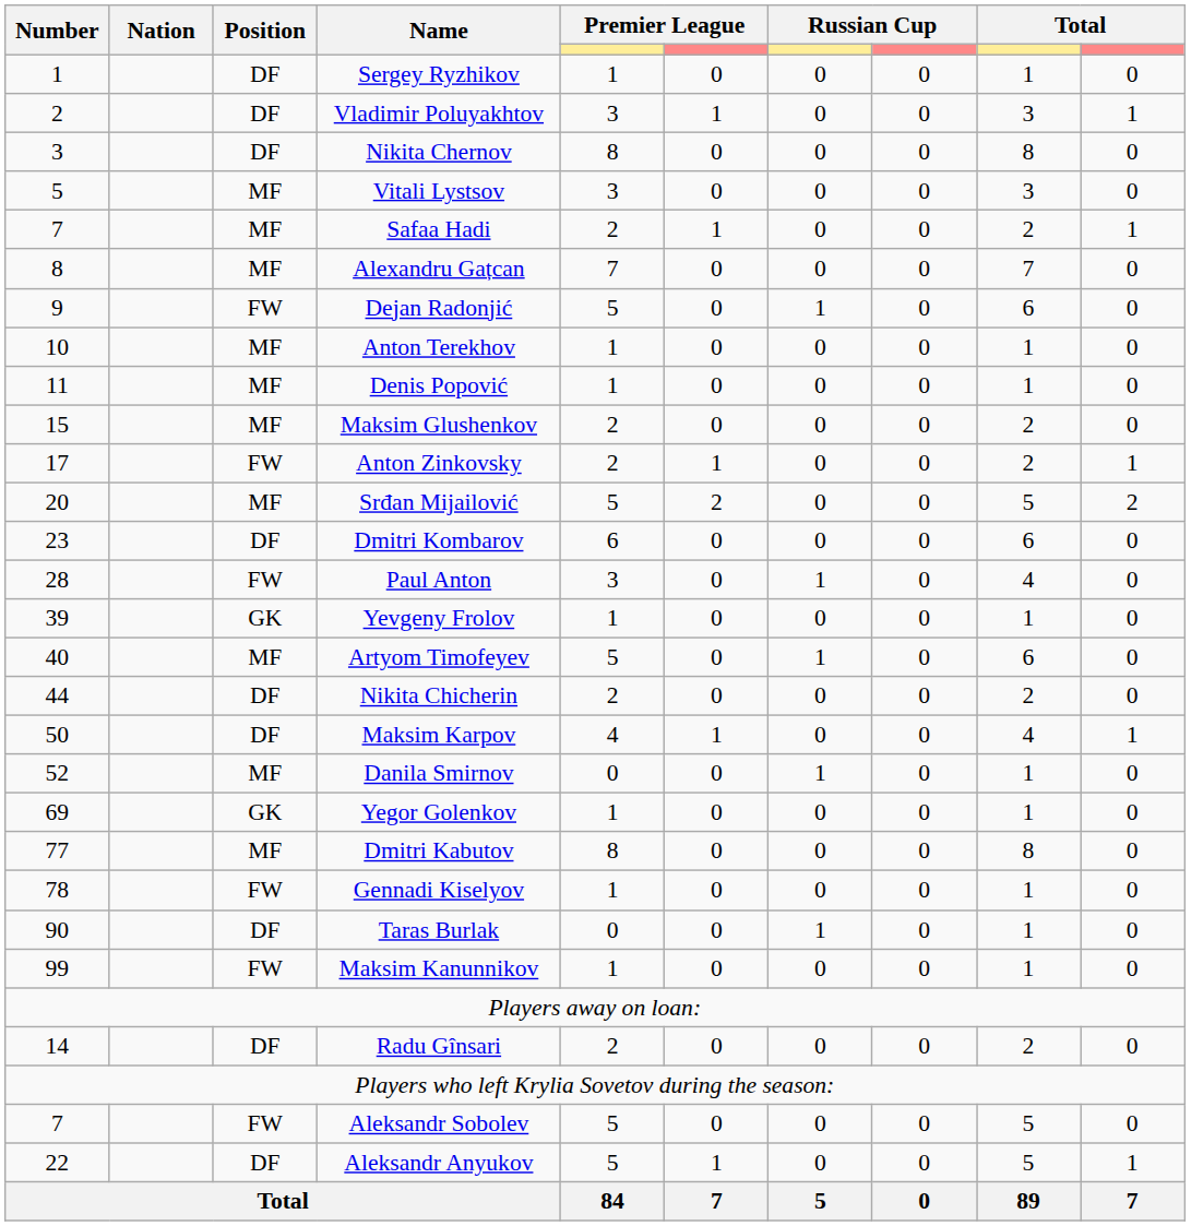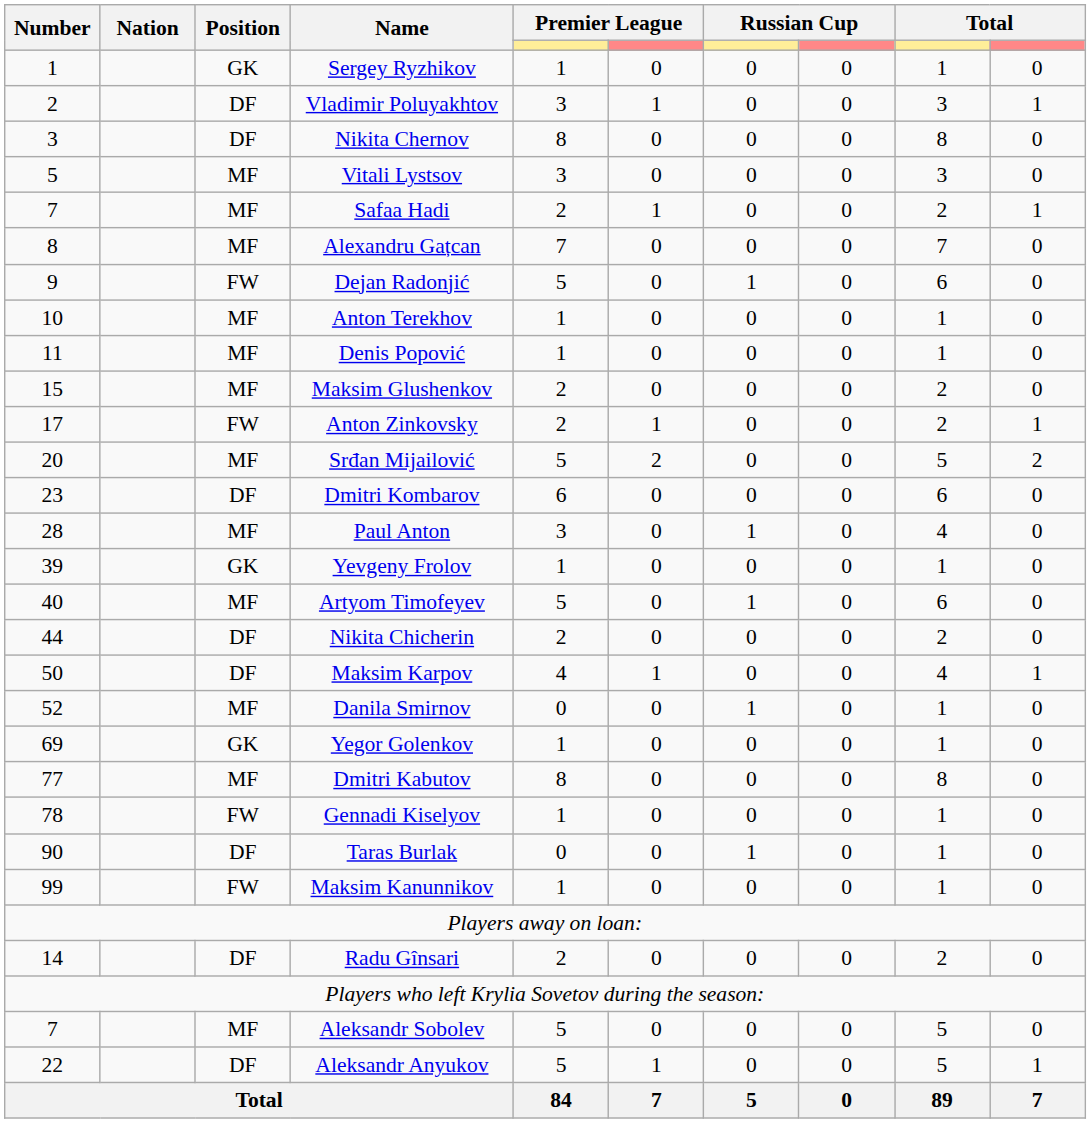Sergey Ryzhikov | Position: DF -> GK
Paul Anton | Position: FW -> MF
Aleksandr Sobolev | Position: FW -> MF
